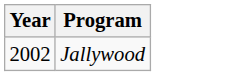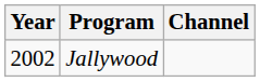+ column: Channel
